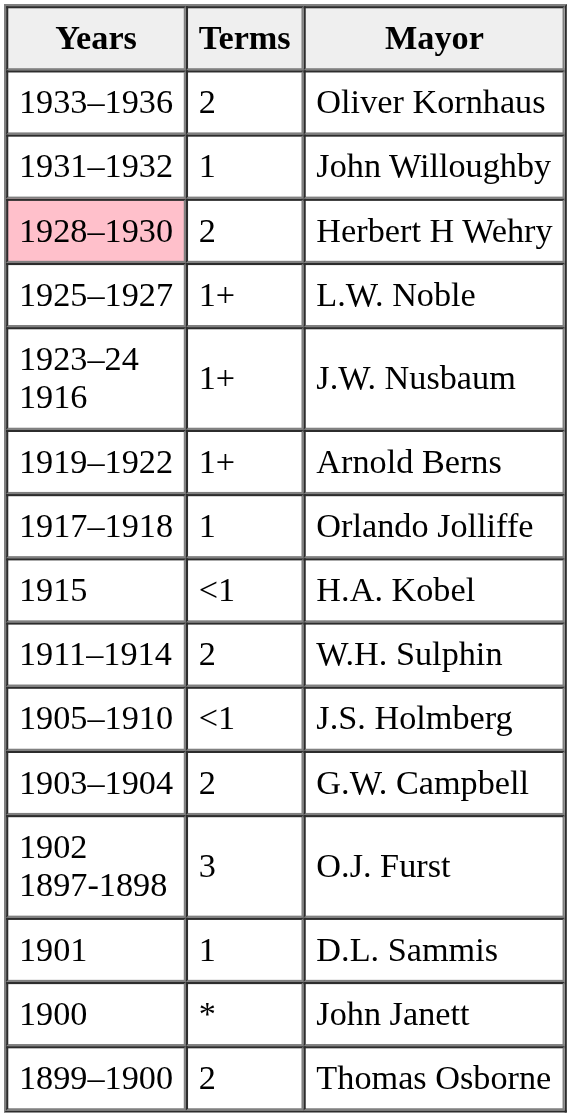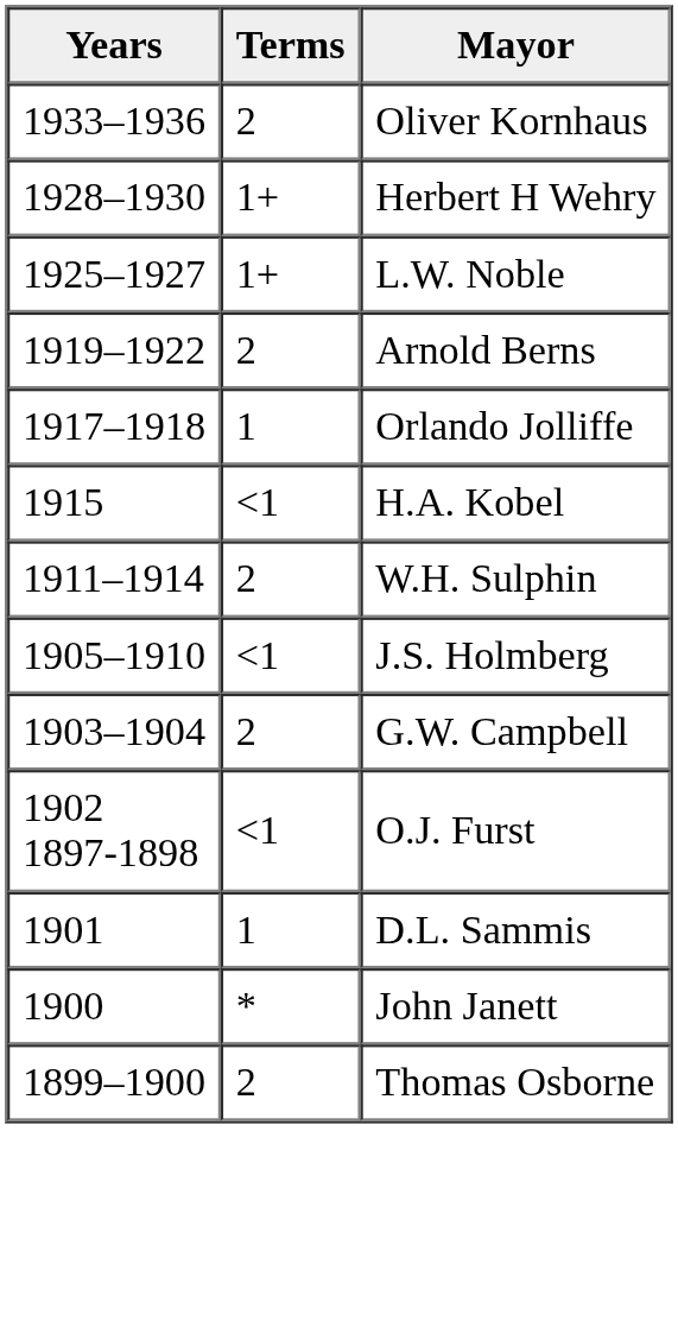- row: 1931–1932 | 1 | John Willoughby
Herbert H Wehry | Years: pink background -> no background
Herbert H Wehry | Terms: 2 -> 1+
- row: 1923–24 1916 | 1+ | J.W. Nusbaum
Arnold Berns | Terms: 1+ -> 2
O.J. Furst | Terms: 3 -> <1
